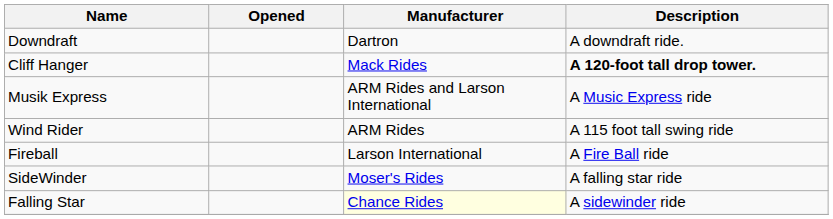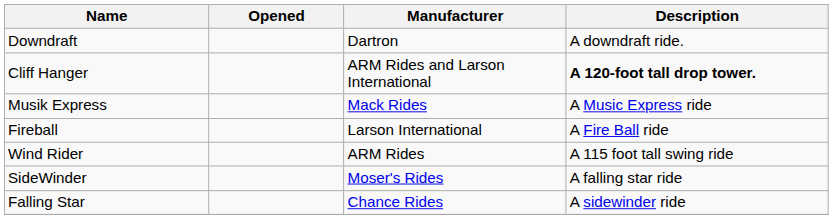Cliff Hanger | Manufacturer: Mack Rides -> ARM Rides and Larson International
Musik Express | Manufacturer: ARM Rides and Larson International -> Mack Rides
rows swapped: Fireball <-> Wind Rider
Falling Star | Manufacturer: lightyellow background -> no background
